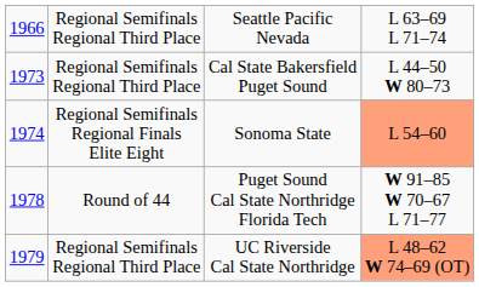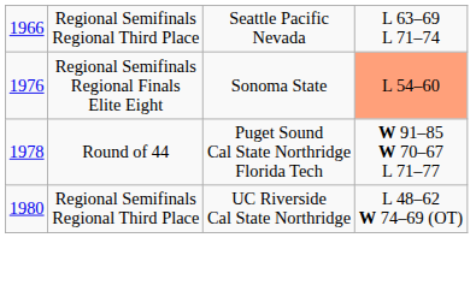- row: 1973 | Regional Semifinals Regional Third Place | Cal State Bakersfield Puget Sound | L 44–50 W 80–73
Sonoma State | column 1: 1974 -> 1976
UC Riverside Cal State Northridge | column 1: 1979 -> 1980
UC Riverside Cal State Northridge | column 4: lightsalmon background -> no background
